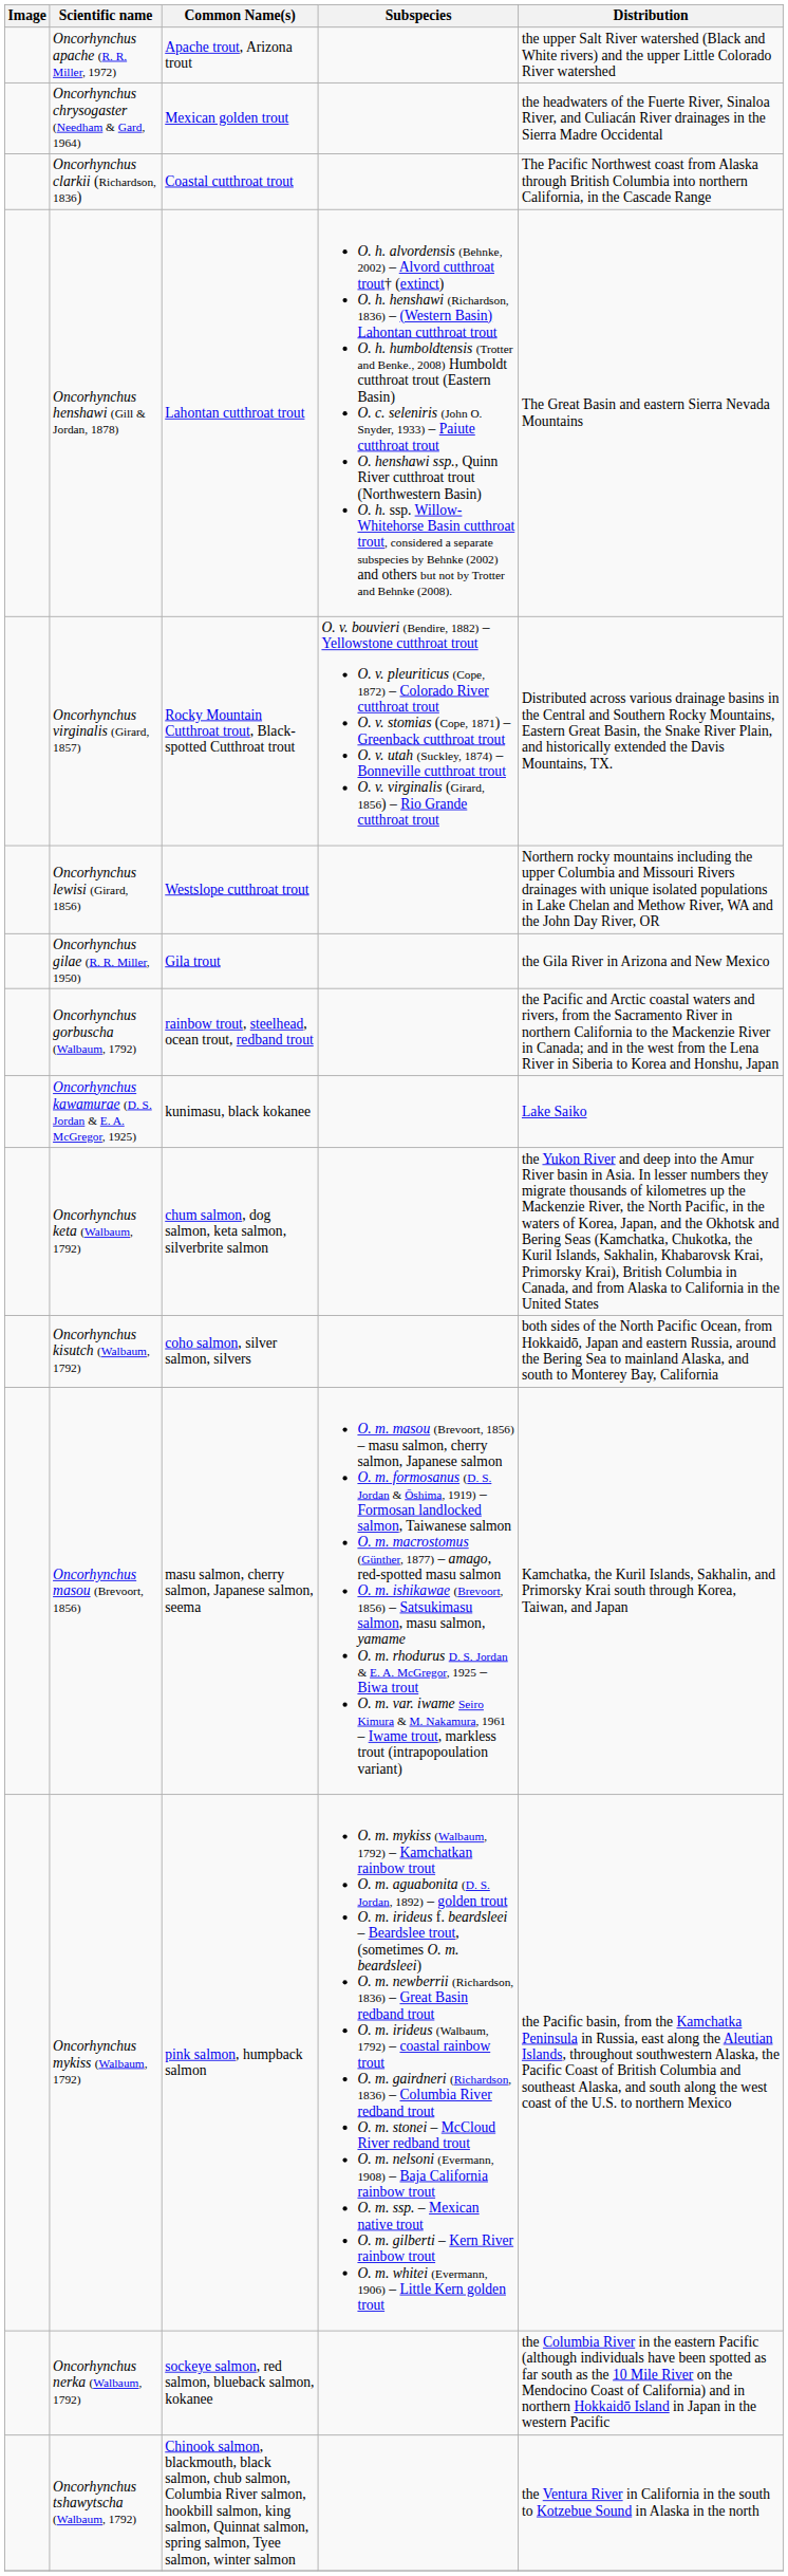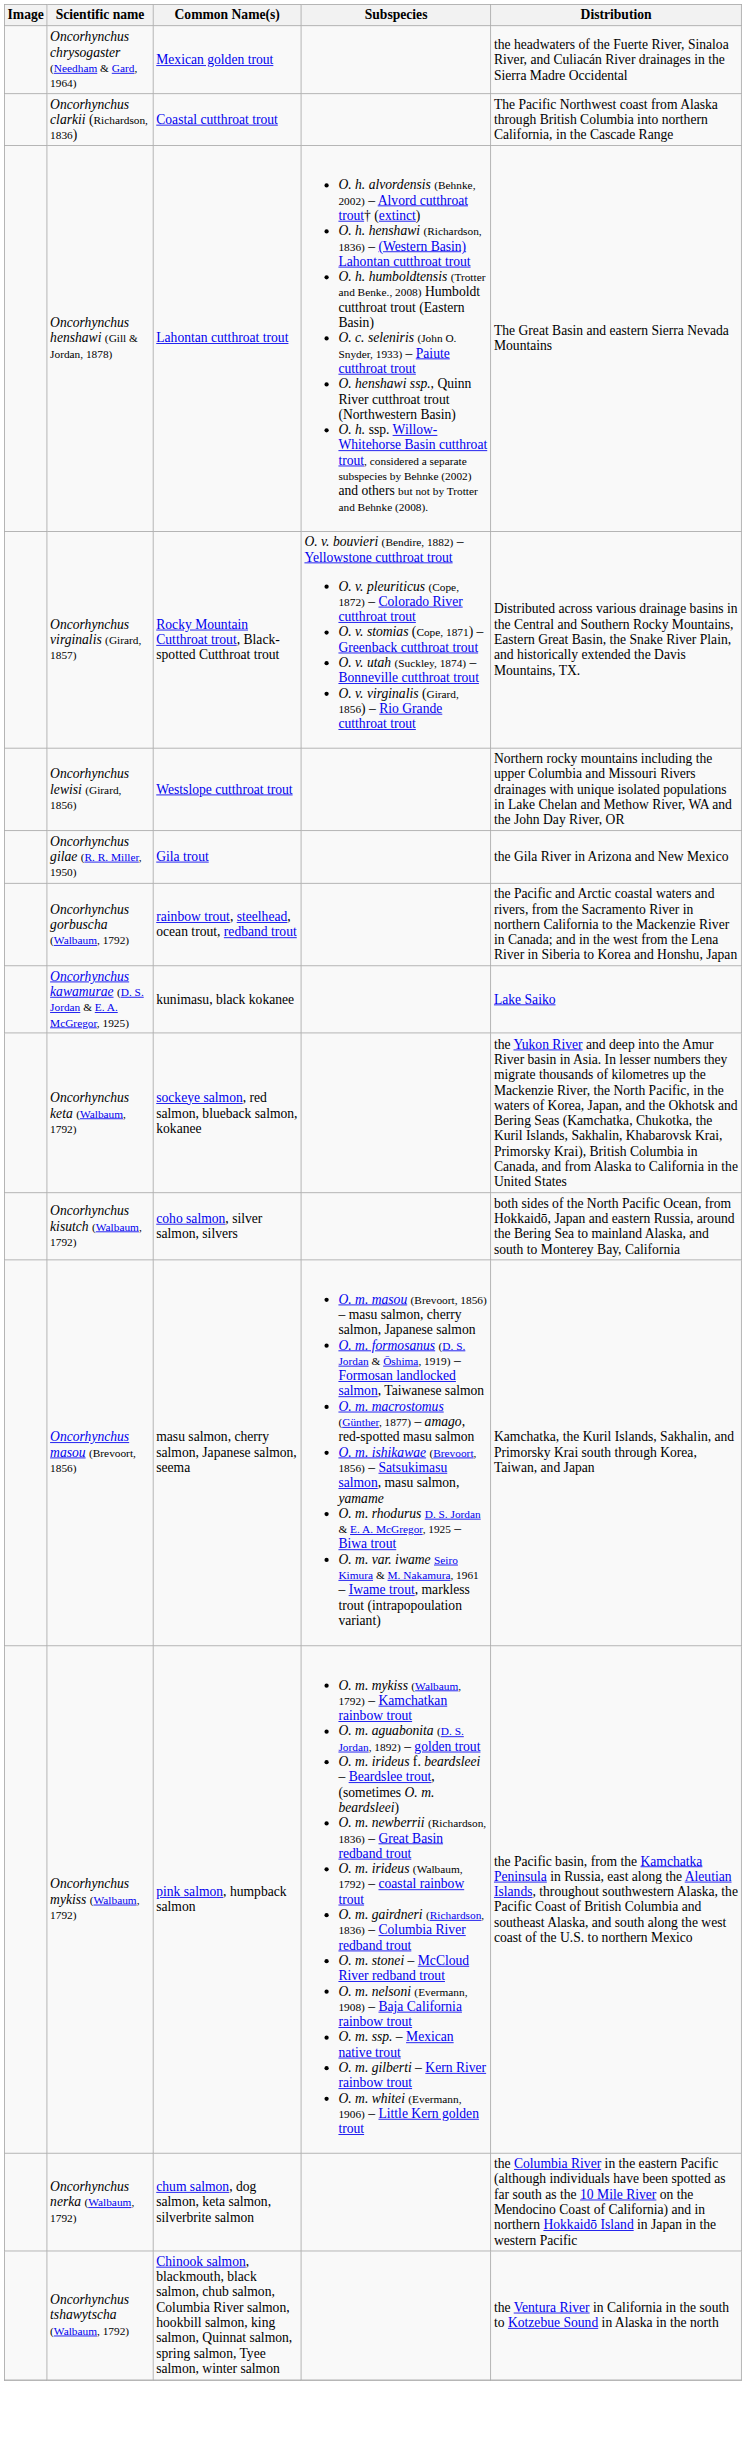- row: Oncorhynchus apache (R. R. Miller, 1972) | Apache trout, Arizona trout | the upper Salt River watershed (Black and White rivers) and the upper Little Colorado River watershed
Oncorhynchus keta (Walbaum, 1792) | Common Name(s): chum salmon, dog salmon, keta salmon, silverbrite salmon -> sockeye salmon, red salmon, blueback salmon, kokanee
Oncorhynchus nerka (Walbaum, 1792) | Common Name(s): sockeye salmon, red salmon, blueback salmon, kokanee -> chum salmon, dog salmon, keta salmon, silverbrite salmon
